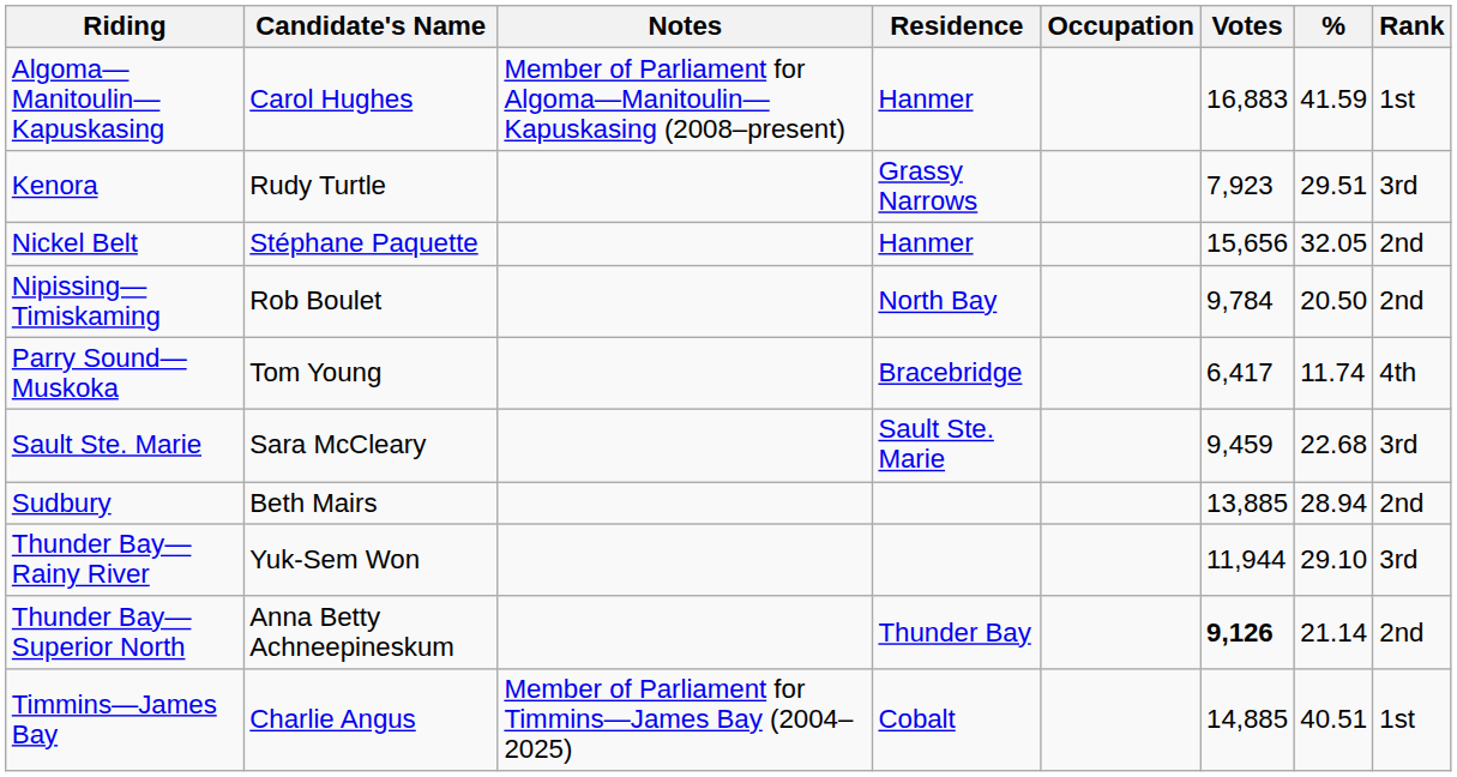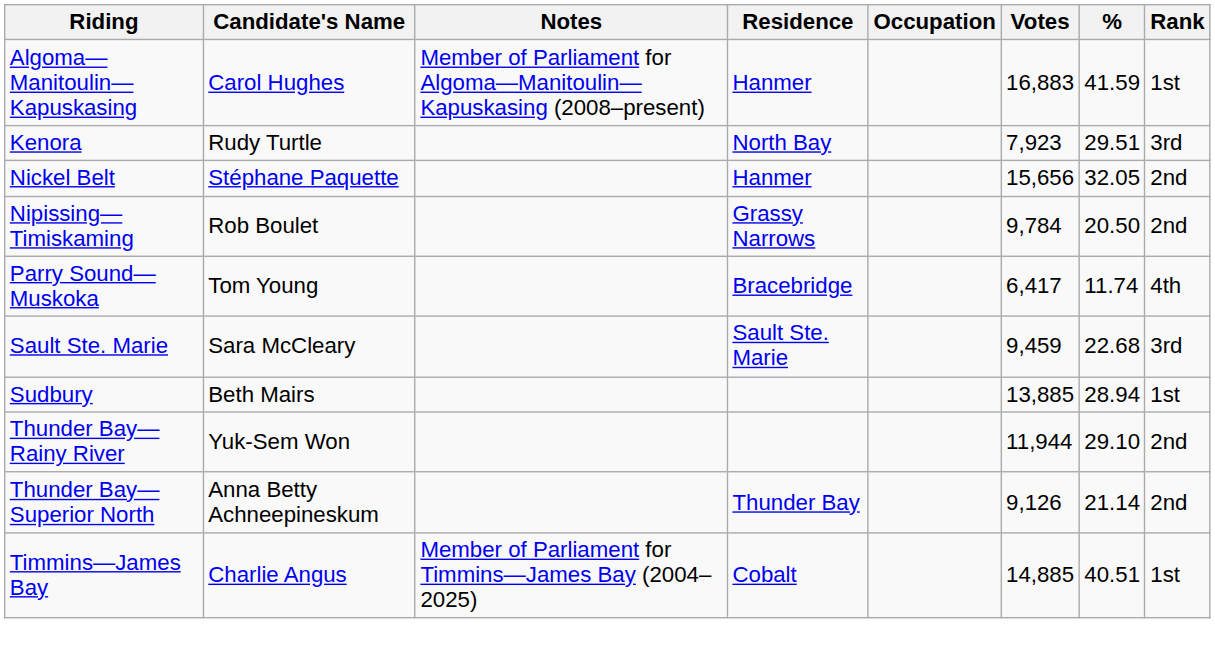Kenora | Residence: Grassy Narrows -> North Bay
Nipissing—Timiskaming | Residence: North Bay -> Grassy Narrows
Sudbury | Rank: 2nd -> 1st
Thunder Bay—Rainy River | Rank: 3rd -> 2nd
Thunder Bay—Superior North | Votes: bold -> normal
